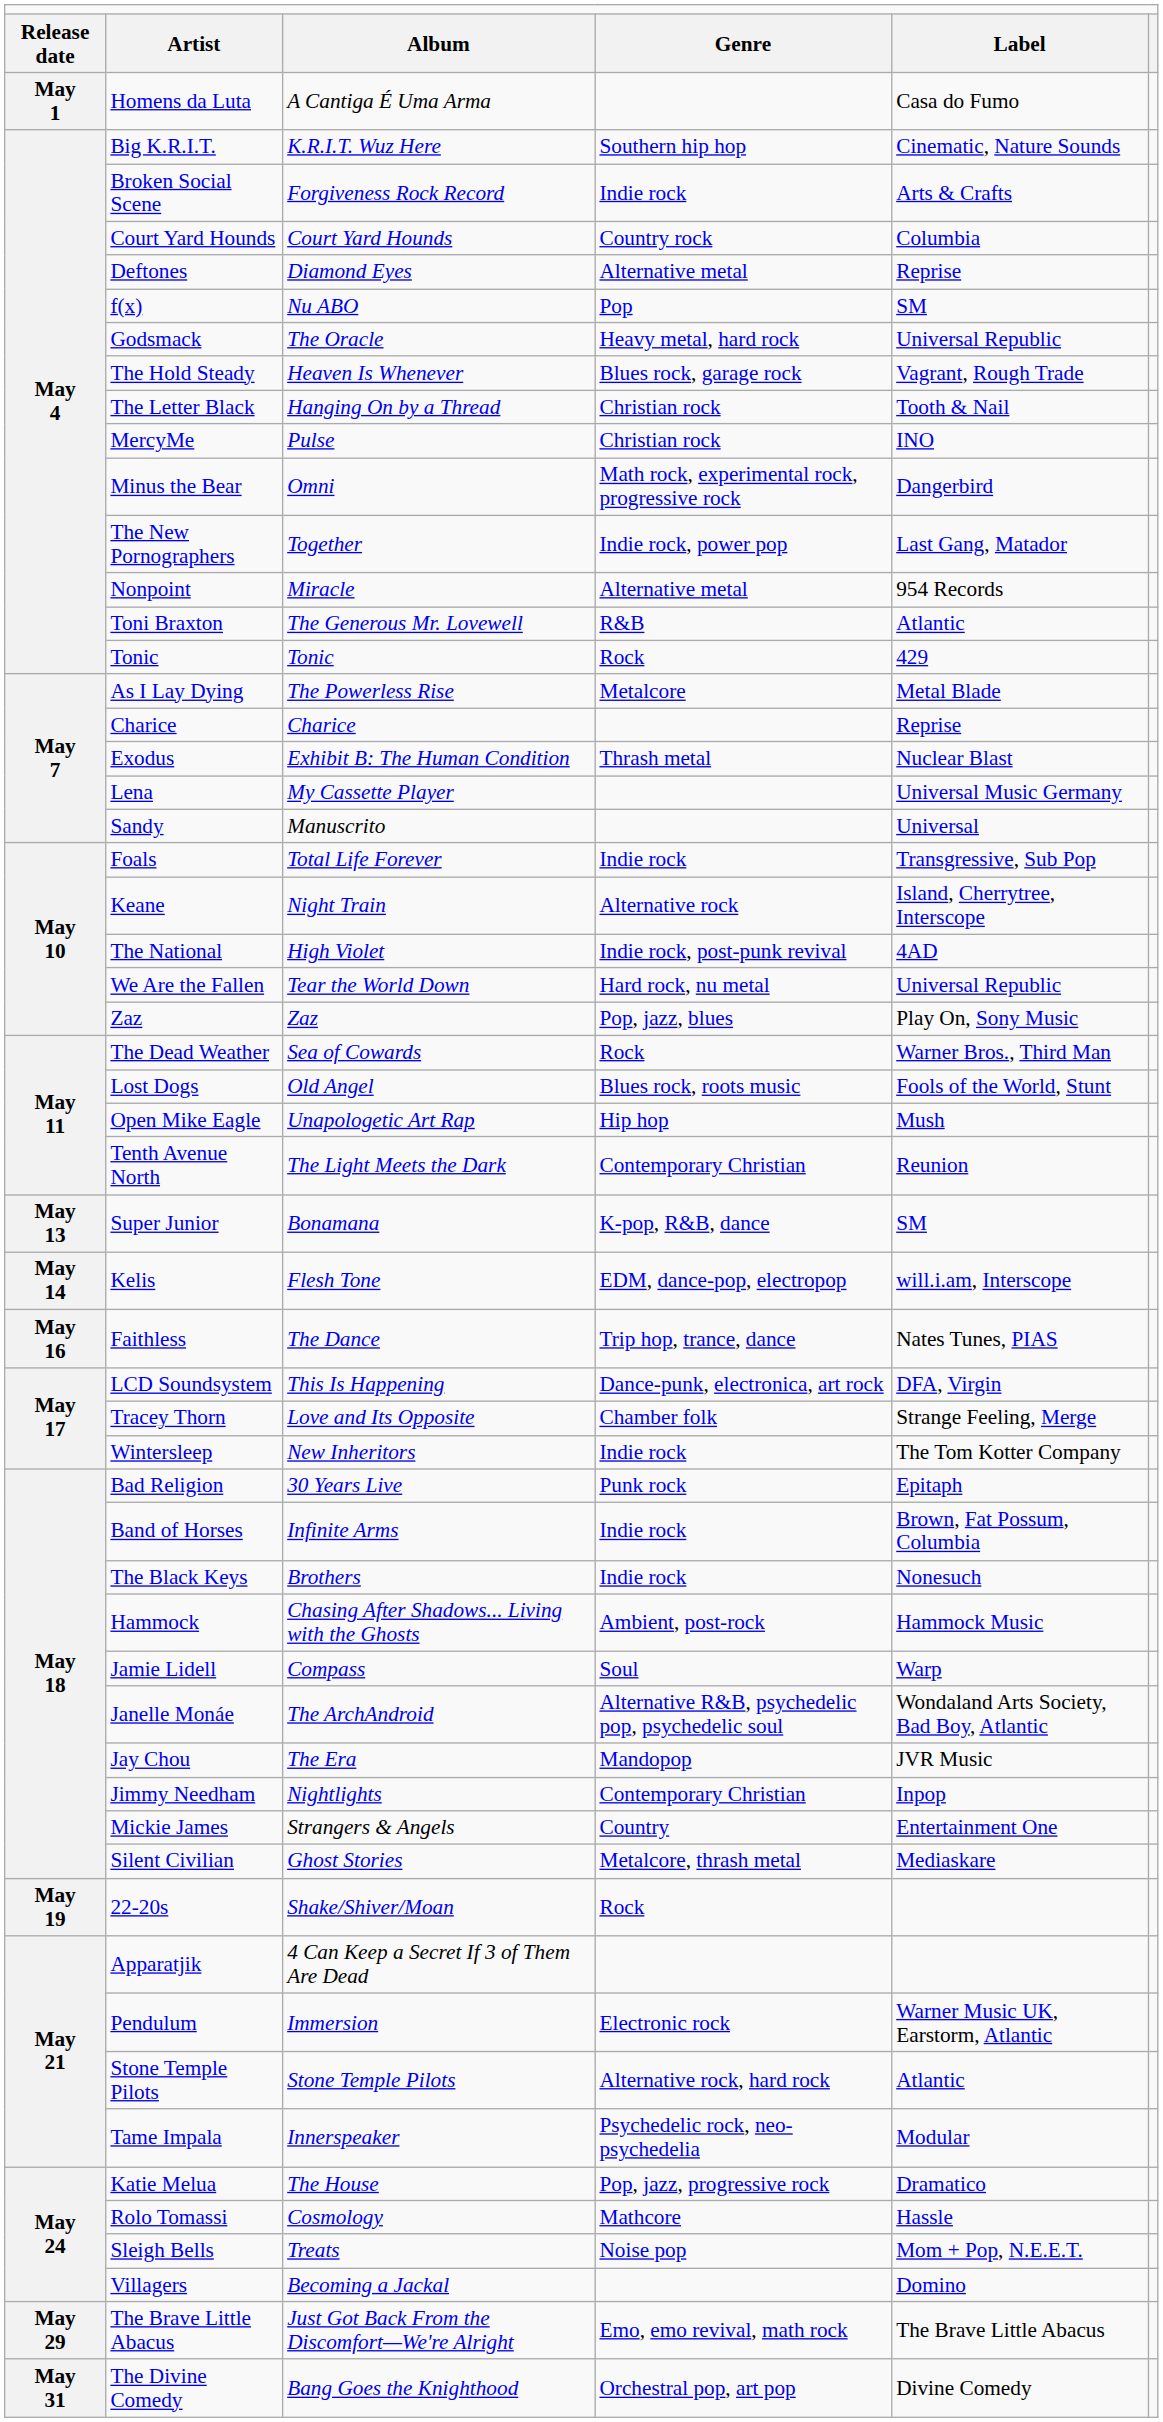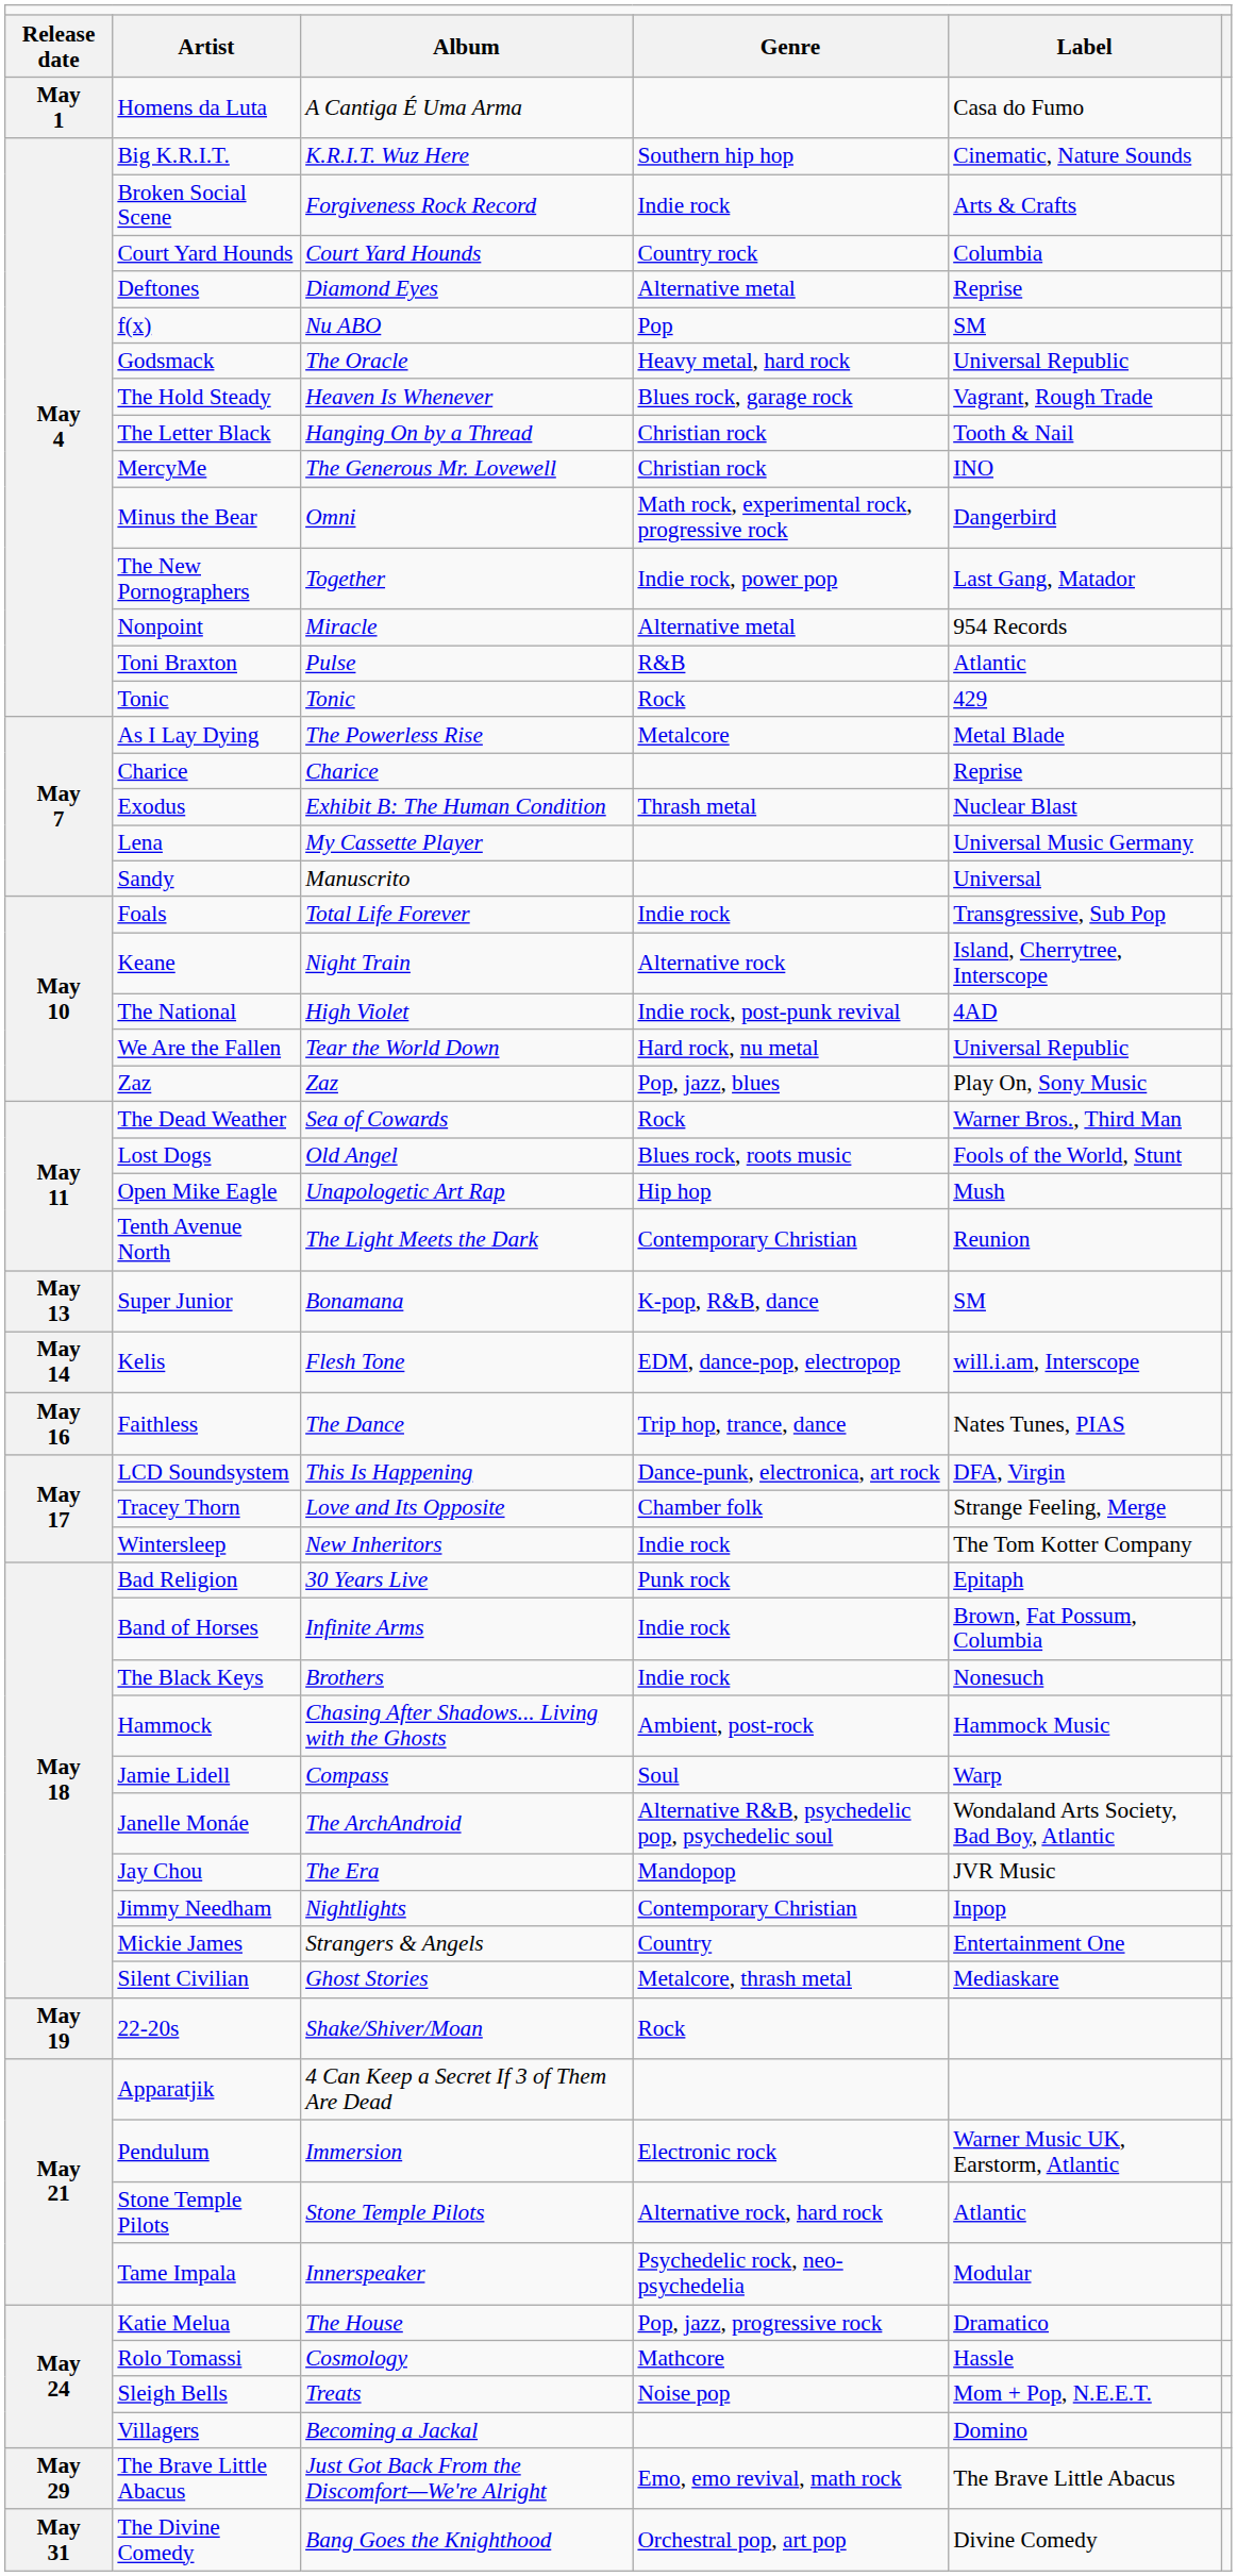MercyMe | column 3: Pulse -> The Generous Mr. Lovewell
Toni Braxton | column 3: The Generous Mr. Lovewell -> Pulse
